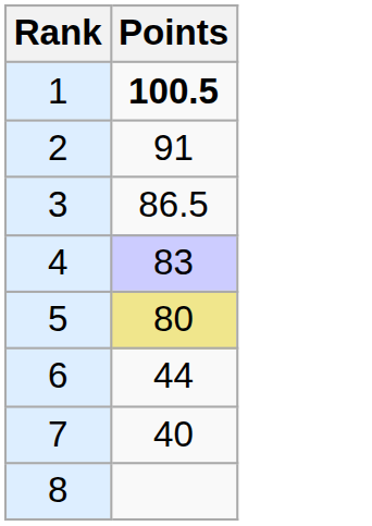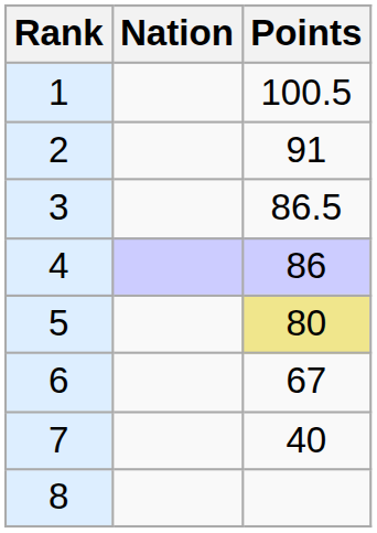+ column: Nation
1 | Points: bold -> normal
4 | Points: 83 -> 86
6 | Points: 44 -> 67
